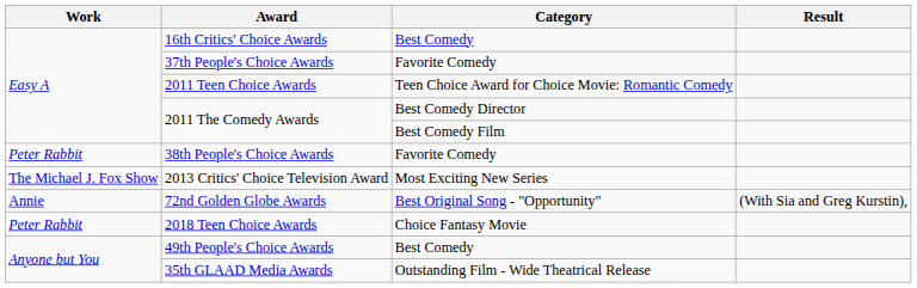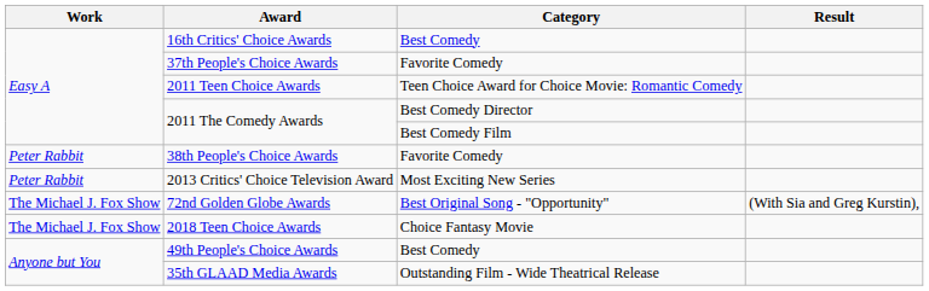2013 Critics' Choice Television Award | Work: The Michael J. Fox Show -> Peter Rabbit
72nd Golden Globe Awards | Work: Annie -> The Michael J. Fox Show
2018 Teen Choice Awards | Work: Peter Rabbit -> The Michael J. Fox Show
